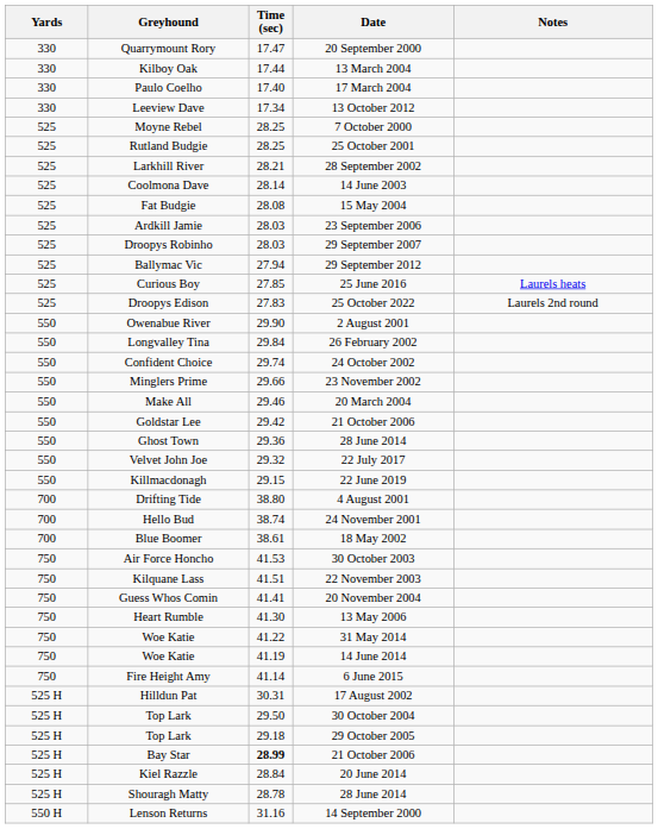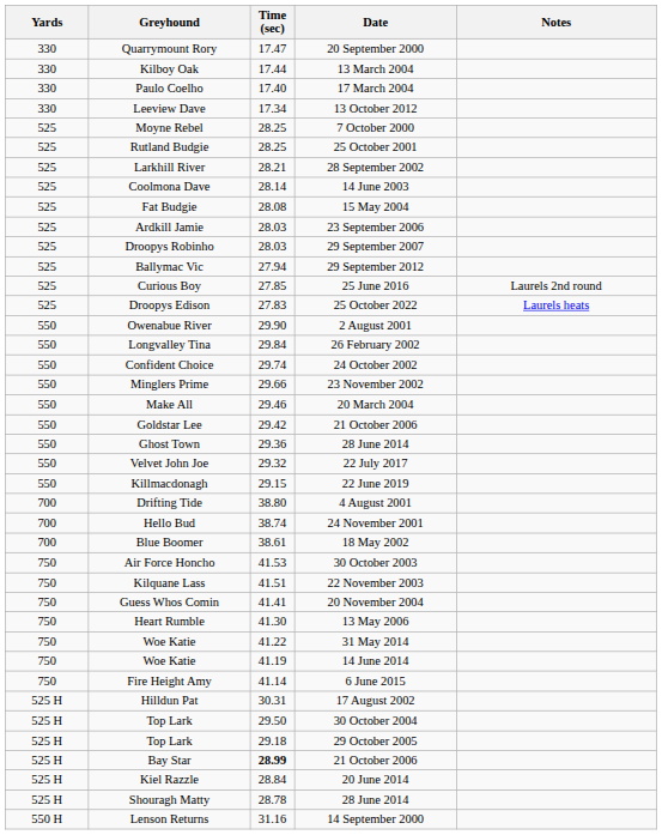Curious Boy | Notes: Laurels heats -> Laurels 2nd round
Droopys Edison | Notes: Laurels 2nd round -> Laurels heats
